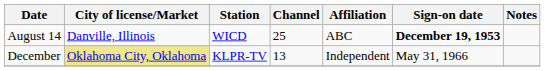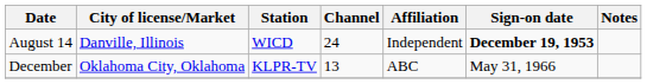August 14 | Channel: 25 -> 24
August 14 | Affiliation: ABC -> Independent
December | City of license/Market: khaki background -> no background
December | Affiliation: Independent -> ABC
